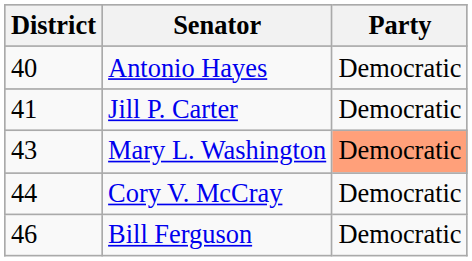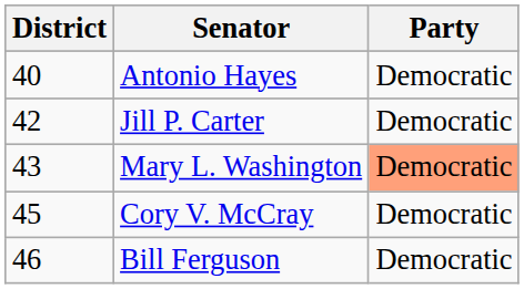Jill P. Carter | District: 41 -> 42
Cory V. McCray | District: 44 -> 45
